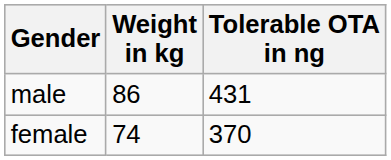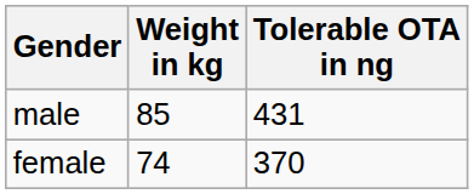male | Weight in kg: 86 -> 85
